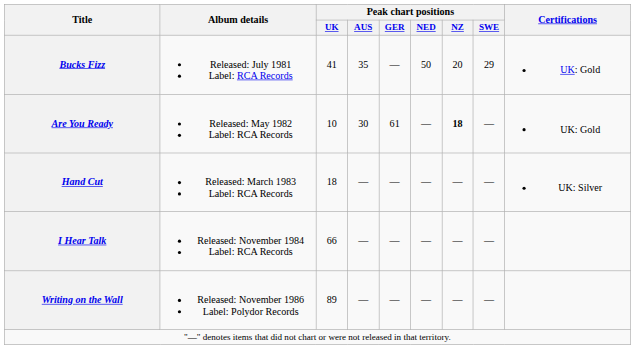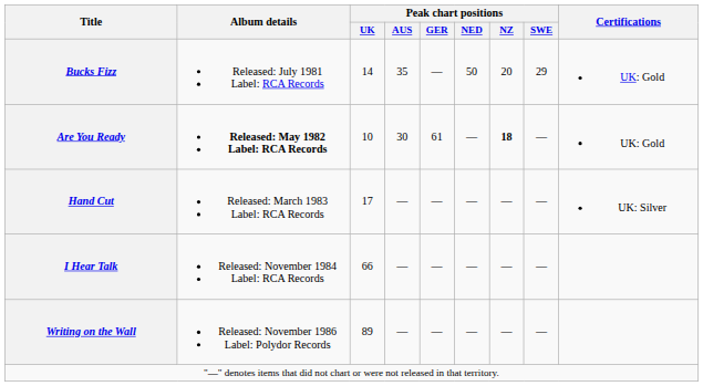Bucks Fizz | Peak chart positions / UK: 41 -> 14
Are You Ready | Album details: normal -> bold
Hand Cut | Peak chart positions / UK: 18 -> 17
